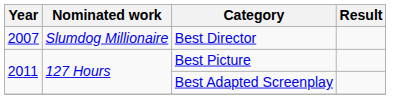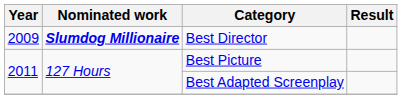Best Director | Year: 2007 -> 2009
Best Director | Nominated work: normal -> bold
